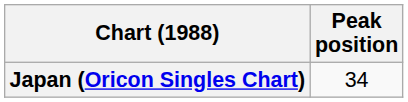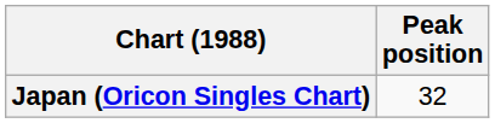Japan (Oricon Singles Chart) | Peak position: 34 -> 32
